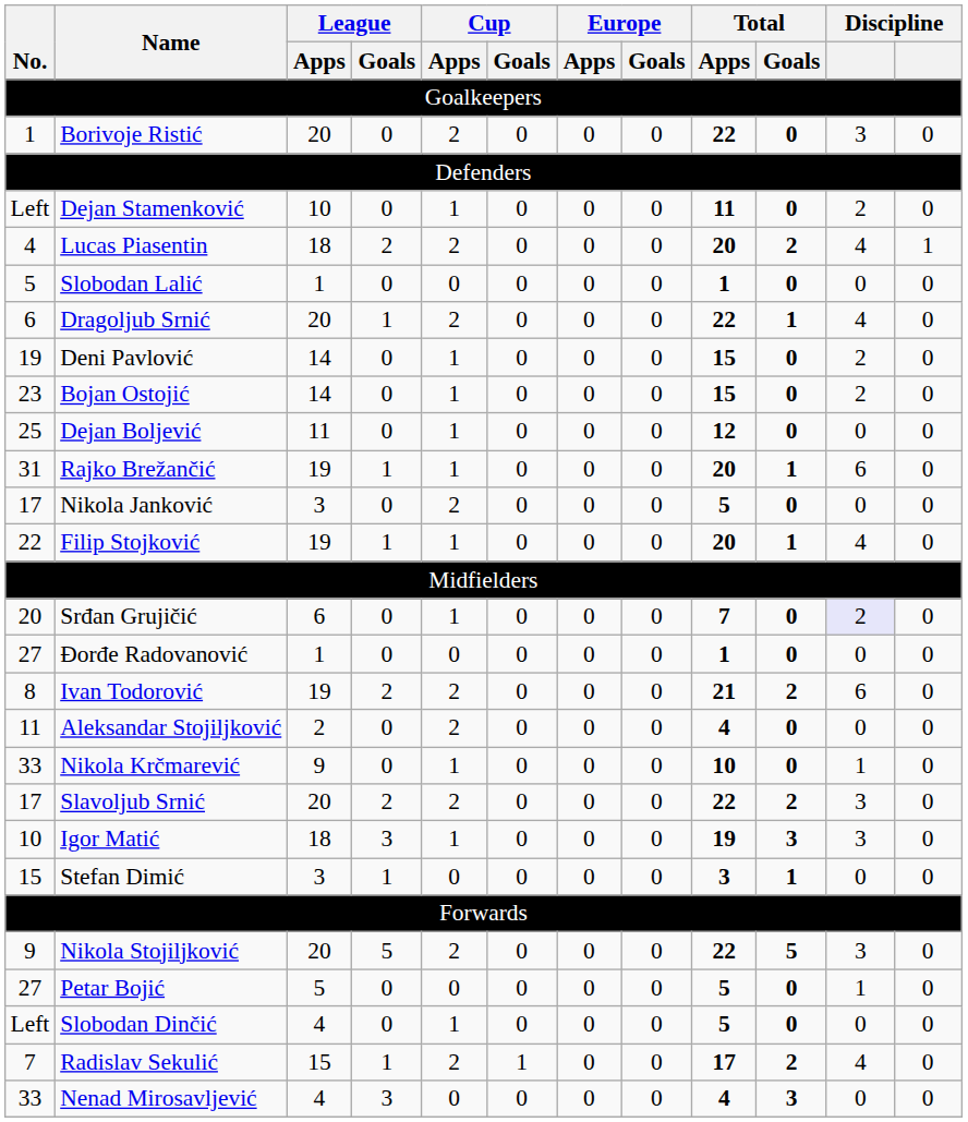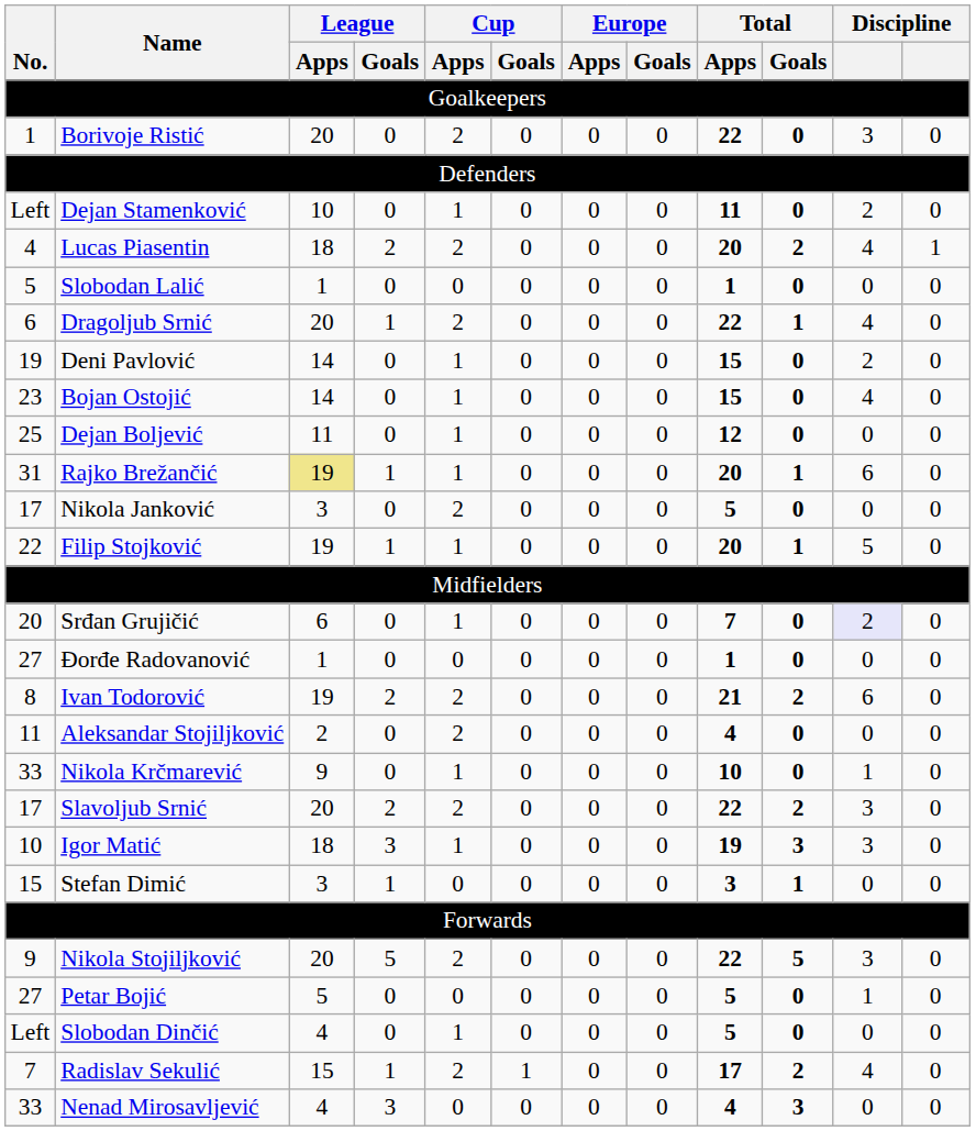Bojan Ostojić | column 11: 2 -> 4
Rajko Brežančić | League / Apps: no background -> khaki background
Filip Stojković | column 11: 4 -> 5
